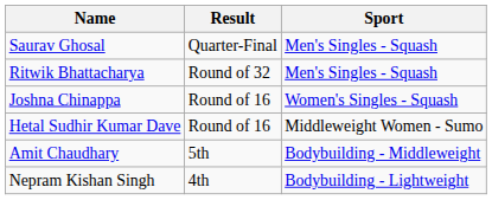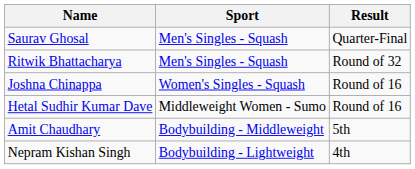columns swapped: Sport <-> Result
